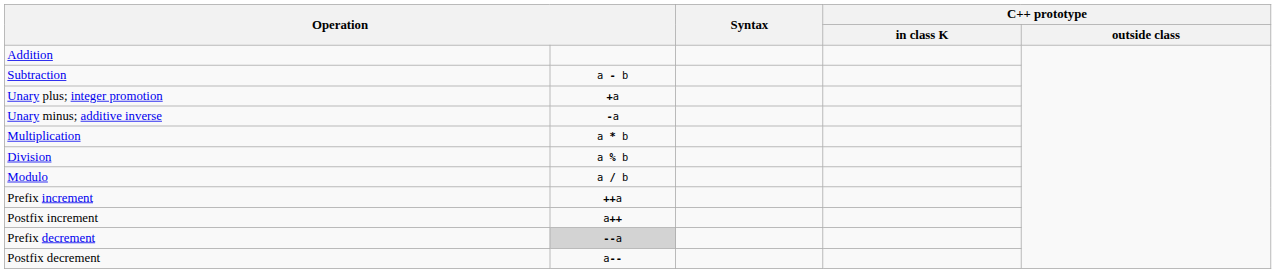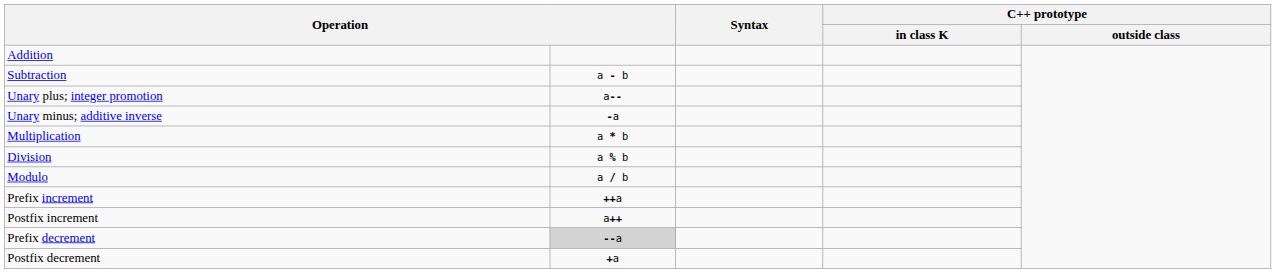Unary plus; integer promotion | column 2: +a -> a--
Postfix decrement | column 2: a-- -> +a
